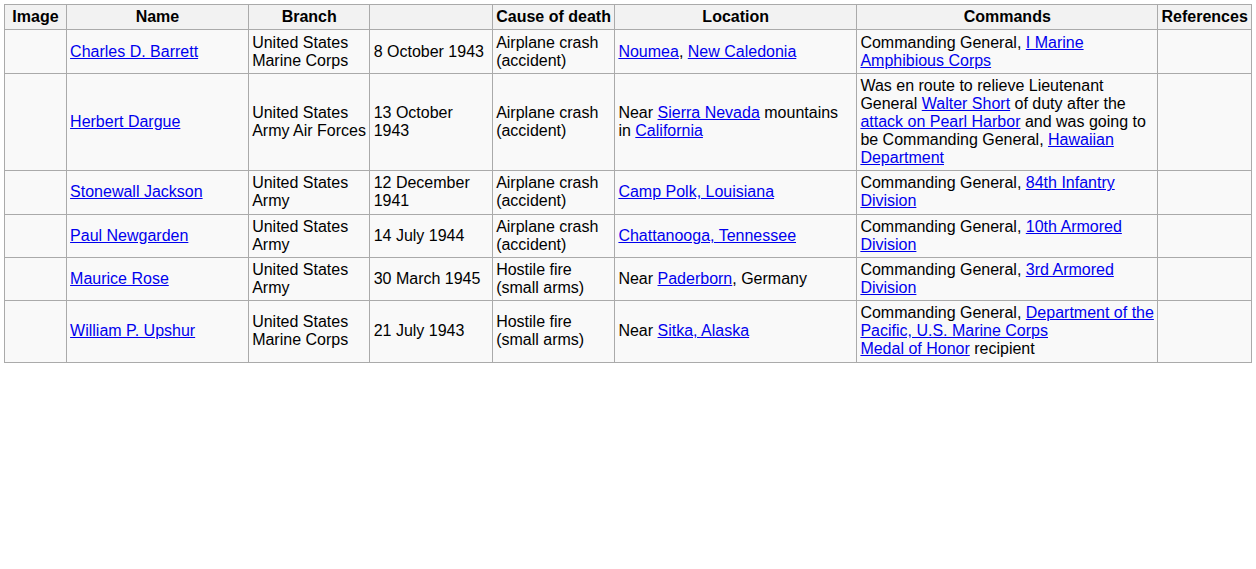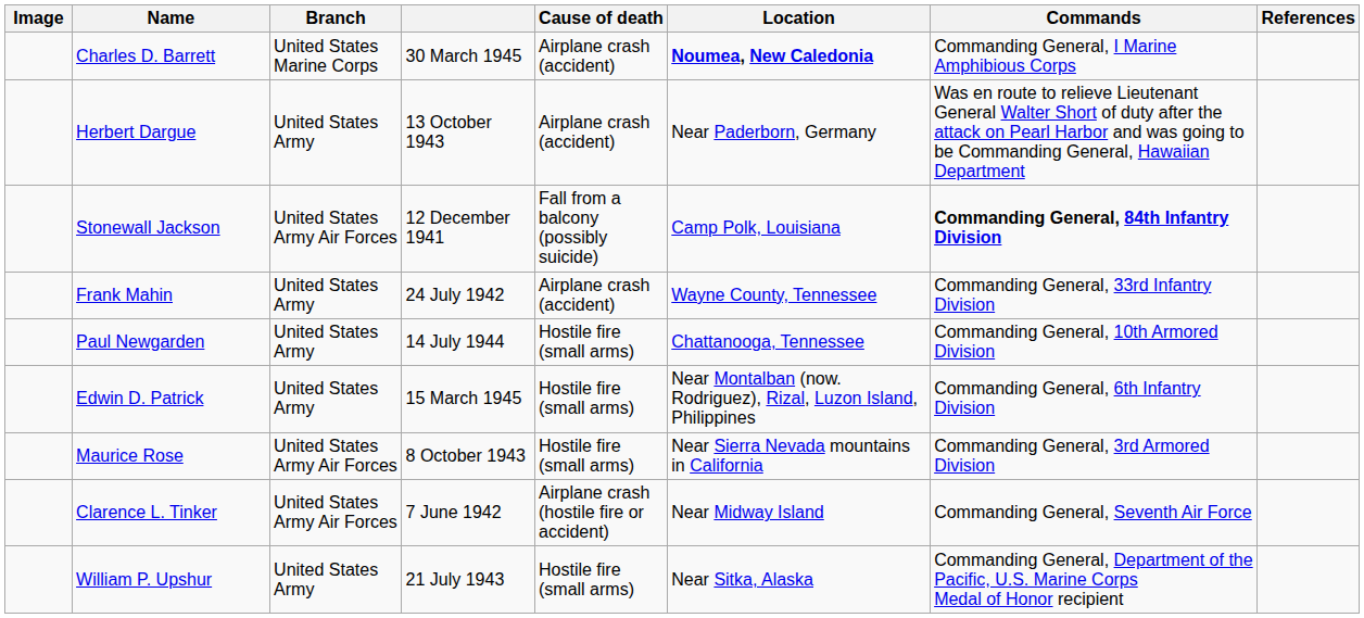Charles D. Barrett | column 4: 8 October 1943 -> 30 March 1945
Charles D. Barrett | Location: normal -> bold
Herbert Dargue | Branch: United States Army Air Forces -> United States Army
Herbert Dargue | Location: Near Sierra Nevada mountains in California -> Near Paderborn, Germany
Stonewall Jackson | Branch: United States Army -> United States Army Air Forces
Stonewall Jackson | Cause of death: Airplane crash (accident) -> Fall from a balcony (possibly suicide)
Stonewall Jackson | Commands: normal -> bold
+ row: Frank Mahin | United States Army | 24 July 1942 | Airplane crash (accident) | Wayne County, Tennessee | Commanding General, 33rd Infantry Division
Paul Newgarden | Cause of death: Airplane crash (accident) -> Hostile fire (small arms)
+ row: Edwin D. Patrick | United States Army | 15 March 1945 | Hostile fire (small arms) | Near Montalban (now. Rodriguez), Rizal, Luzon Island, Philippines | Commanding General, 6th Infantry Division
Maurice Rose | Branch: United States Army -> United States Army Air Forces
Maurice Rose | column 4: 30 March 1945 -> 8 October 1943
Maurice Rose | Location: Near Paderborn, Germany -> Near Sierra Nevada mountains in California
+ row: Clarence L. Tinker | United States Army Air Forces | 7 June 1942 | Airplane crash (hostile fire or accident) | Near Midway Island | Commanding General, Seventh Air Force
William P. Upshur | Branch: United States Marine Corps -> United States Army
